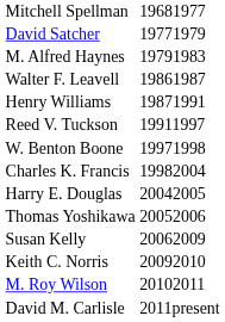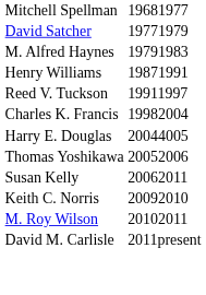- row: Walter F. Leavell | 19861987
- row: W. Benton Boone | 19971998
Harry E. Douglas | column 2: 20042005 -> 20044005
Susan Kelly | column 2: 20062009 -> 20062011
